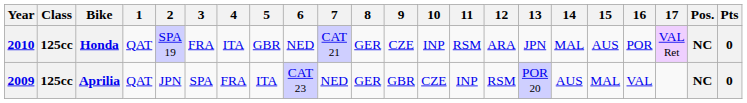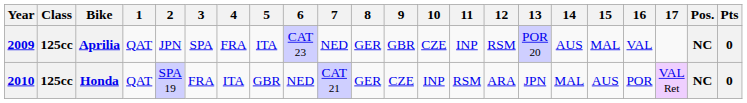rows swapped: Aprilia <-> Honda
